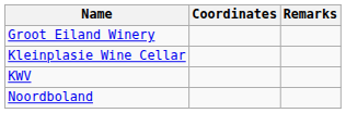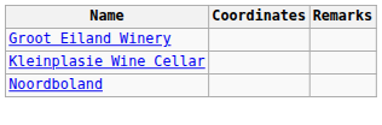- row: KWV
